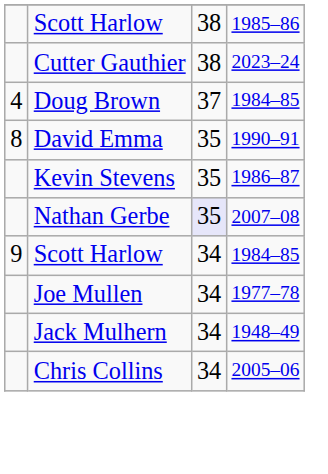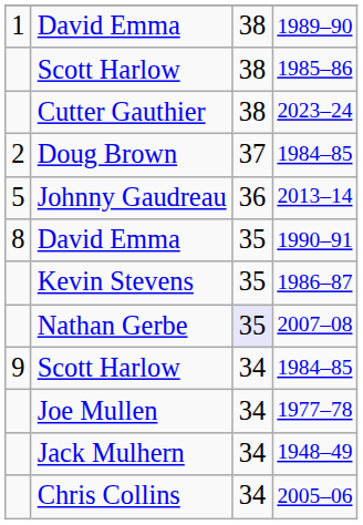+ row: 1 | David Emma | 38 | 1989–90
Doug Brown / 1984–85 | column 1: 4 -> 2
+ row: 5 | Johnny Gaudreau | 36 | 2013–14
